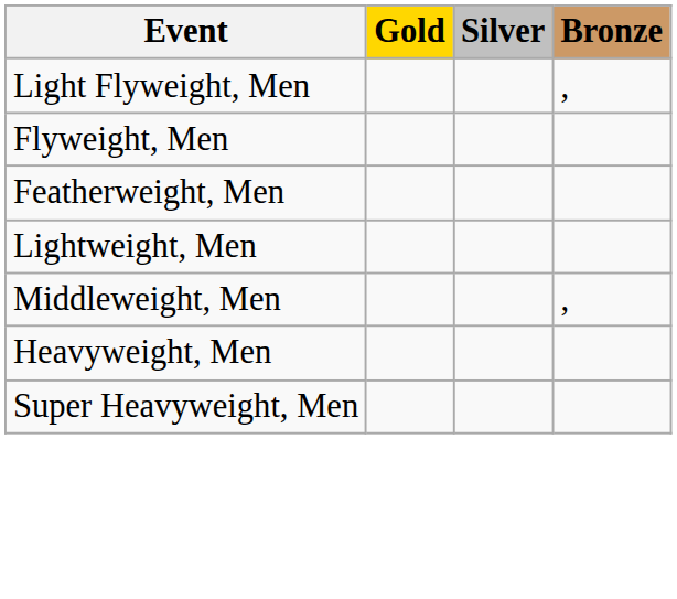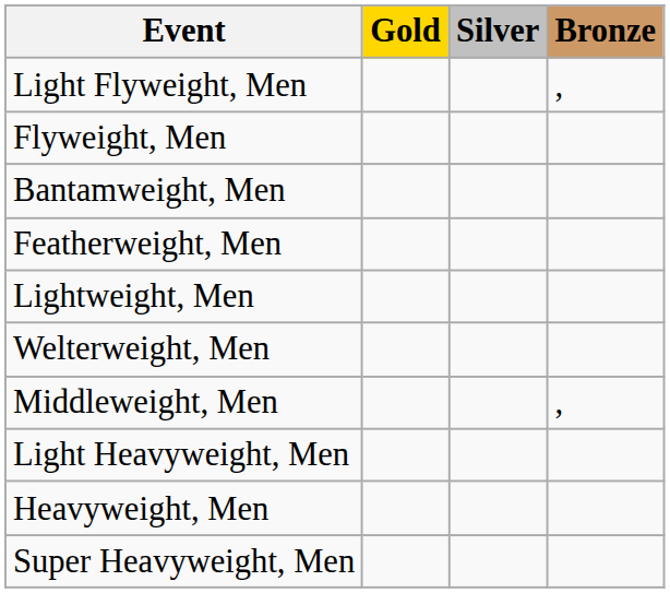+ row: Bantamweight, Men
+ row: Welterweight, Men
+ row: Light Heavyweight, Men
